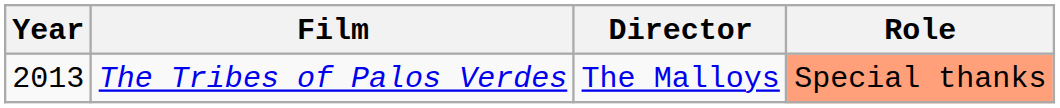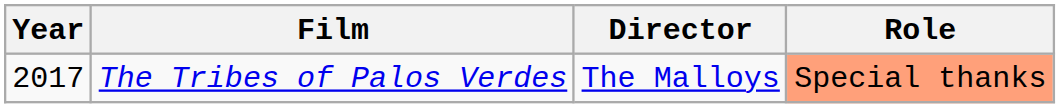The Tribes of Palos Verdes | Year: 2013 -> 2017
